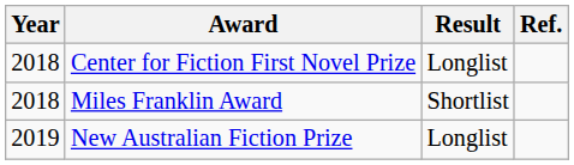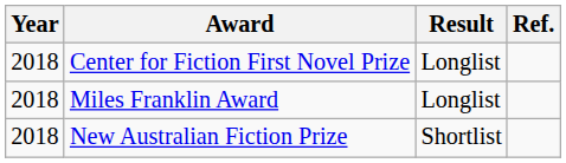Miles Franklin Award | Result: Shortlist -> Longlist
New Australian Fiction Prize | Year: 2019 -> 2018
New Australian Fiction Prize | Result: Longlist -> Shortlist
